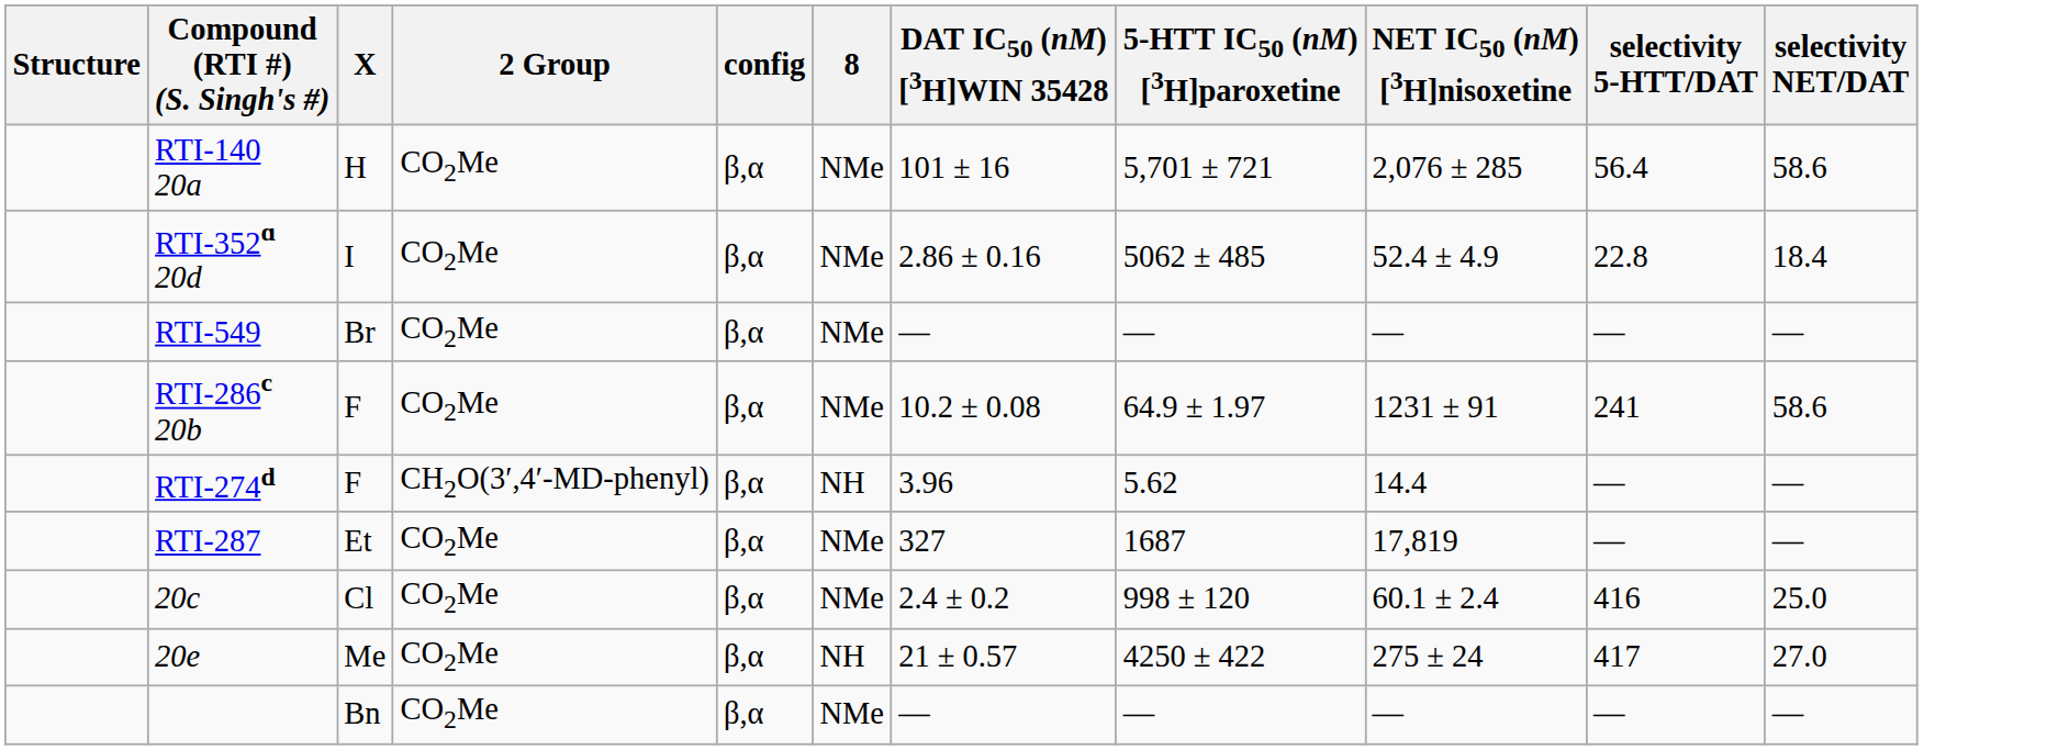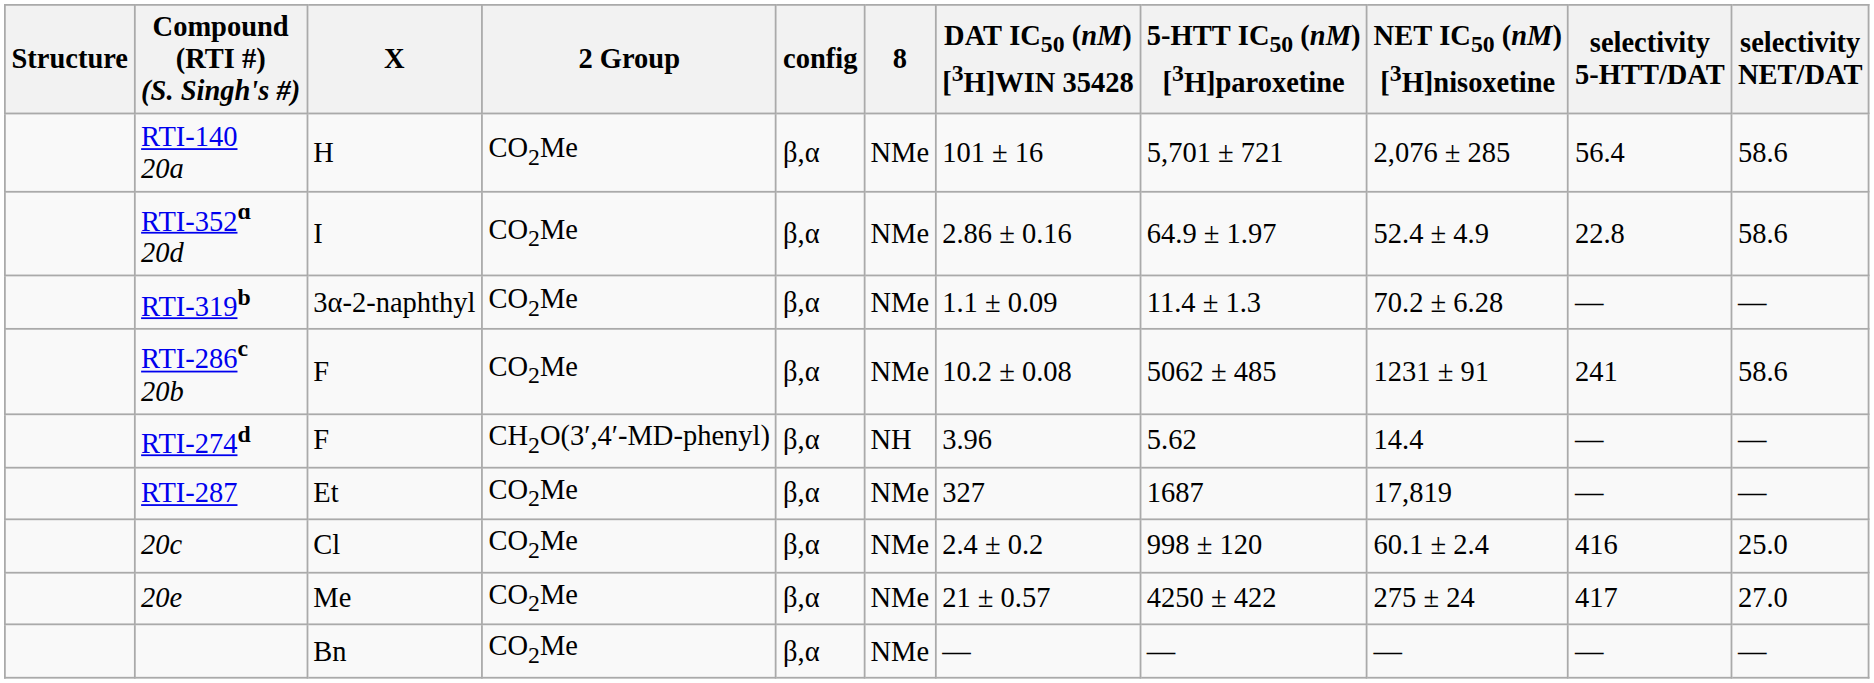RTI-352ɑ 20d | 5-HTT IC50 (nM) [3H]paroxetine: 5062 ± 485 -> 64.9 ± 1.97
RTI-352ɑ 20d | selectivity NET/DAT: 18.4 -> 58.6
- row: RTI-549 | Br | CO2Me | β,α | NMe | — | — | — | — | —
+ row: RTI-319b | 3α-2-naphthyl | CO2Me | β,α | NMe | 1.1 ± 0.09 | 11.4 ± 1.3 | 70.2 ± 6.28 | — | —
RTI-286c 20b | 5-HTT IC50 (nM) [3H]paroxetine: 64.9 ± 1.97 -> 5062 ± 485
20e | 8: NH -> NMe
